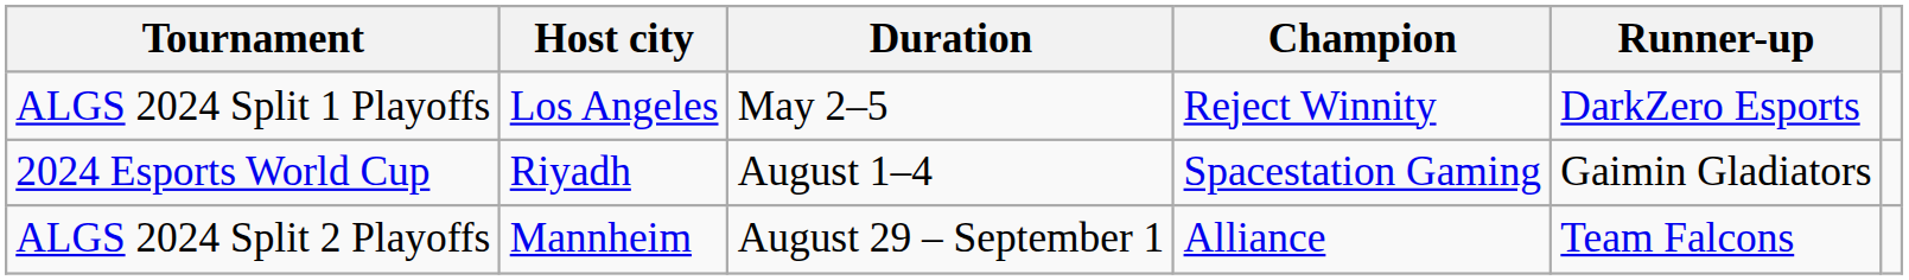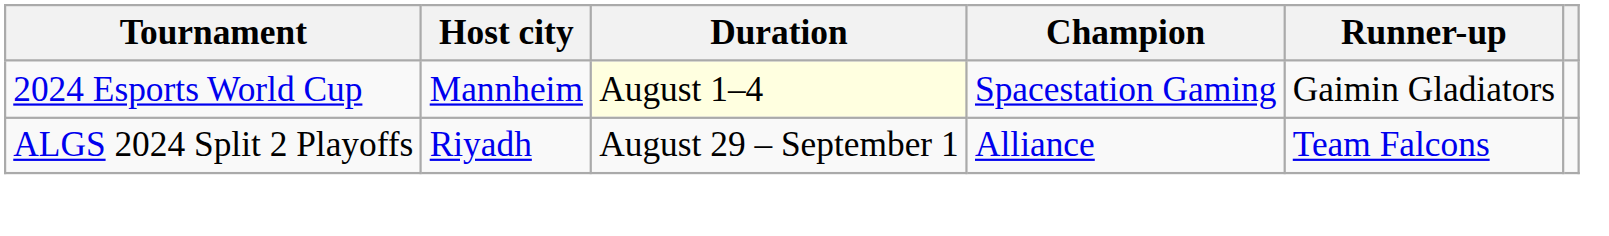- row: ALGS 2024 Split 1 Playoffs | Los Angeles | May 2–5 | Reject Winnity | DarkZero Esports
2024 Esports World Cup | Host city: Riyadh -> Mannheim
2024 Esports World Cup | Duration: no background -> lightyellow background
ALGS 2024 Split 2 Playoffs | Host city: Mannheim -> Riyadh
